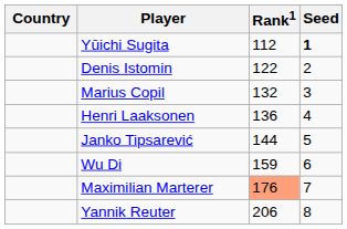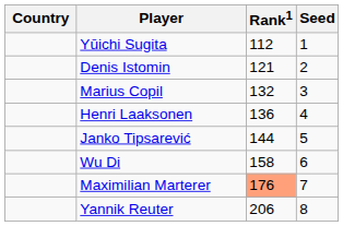Yūichi Sugita | Seed: bold -> normal
Denis Istomin | Rank1: 122 -> 121
Wu Di | Rank1: 159 -> 158
